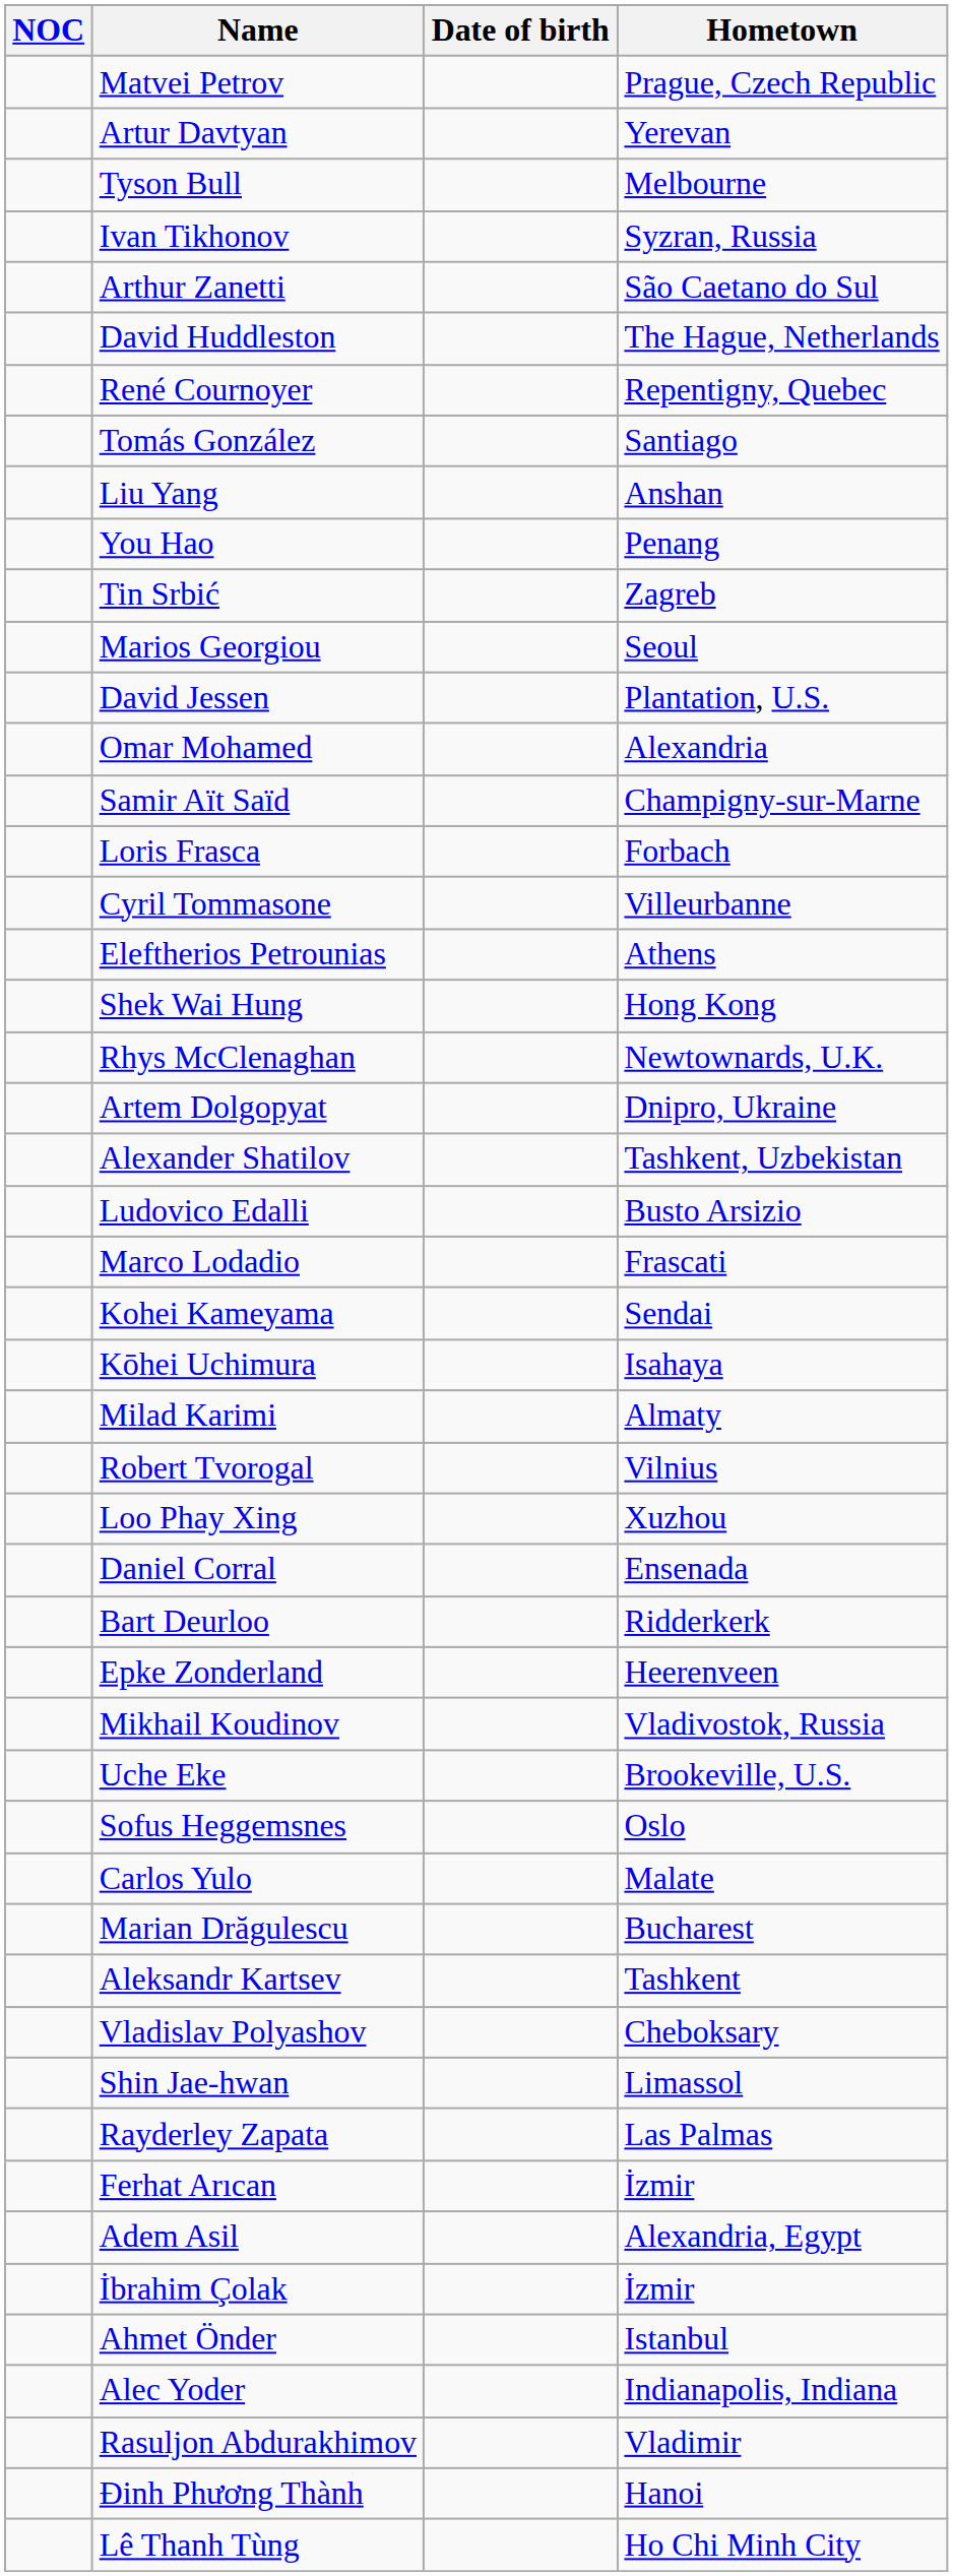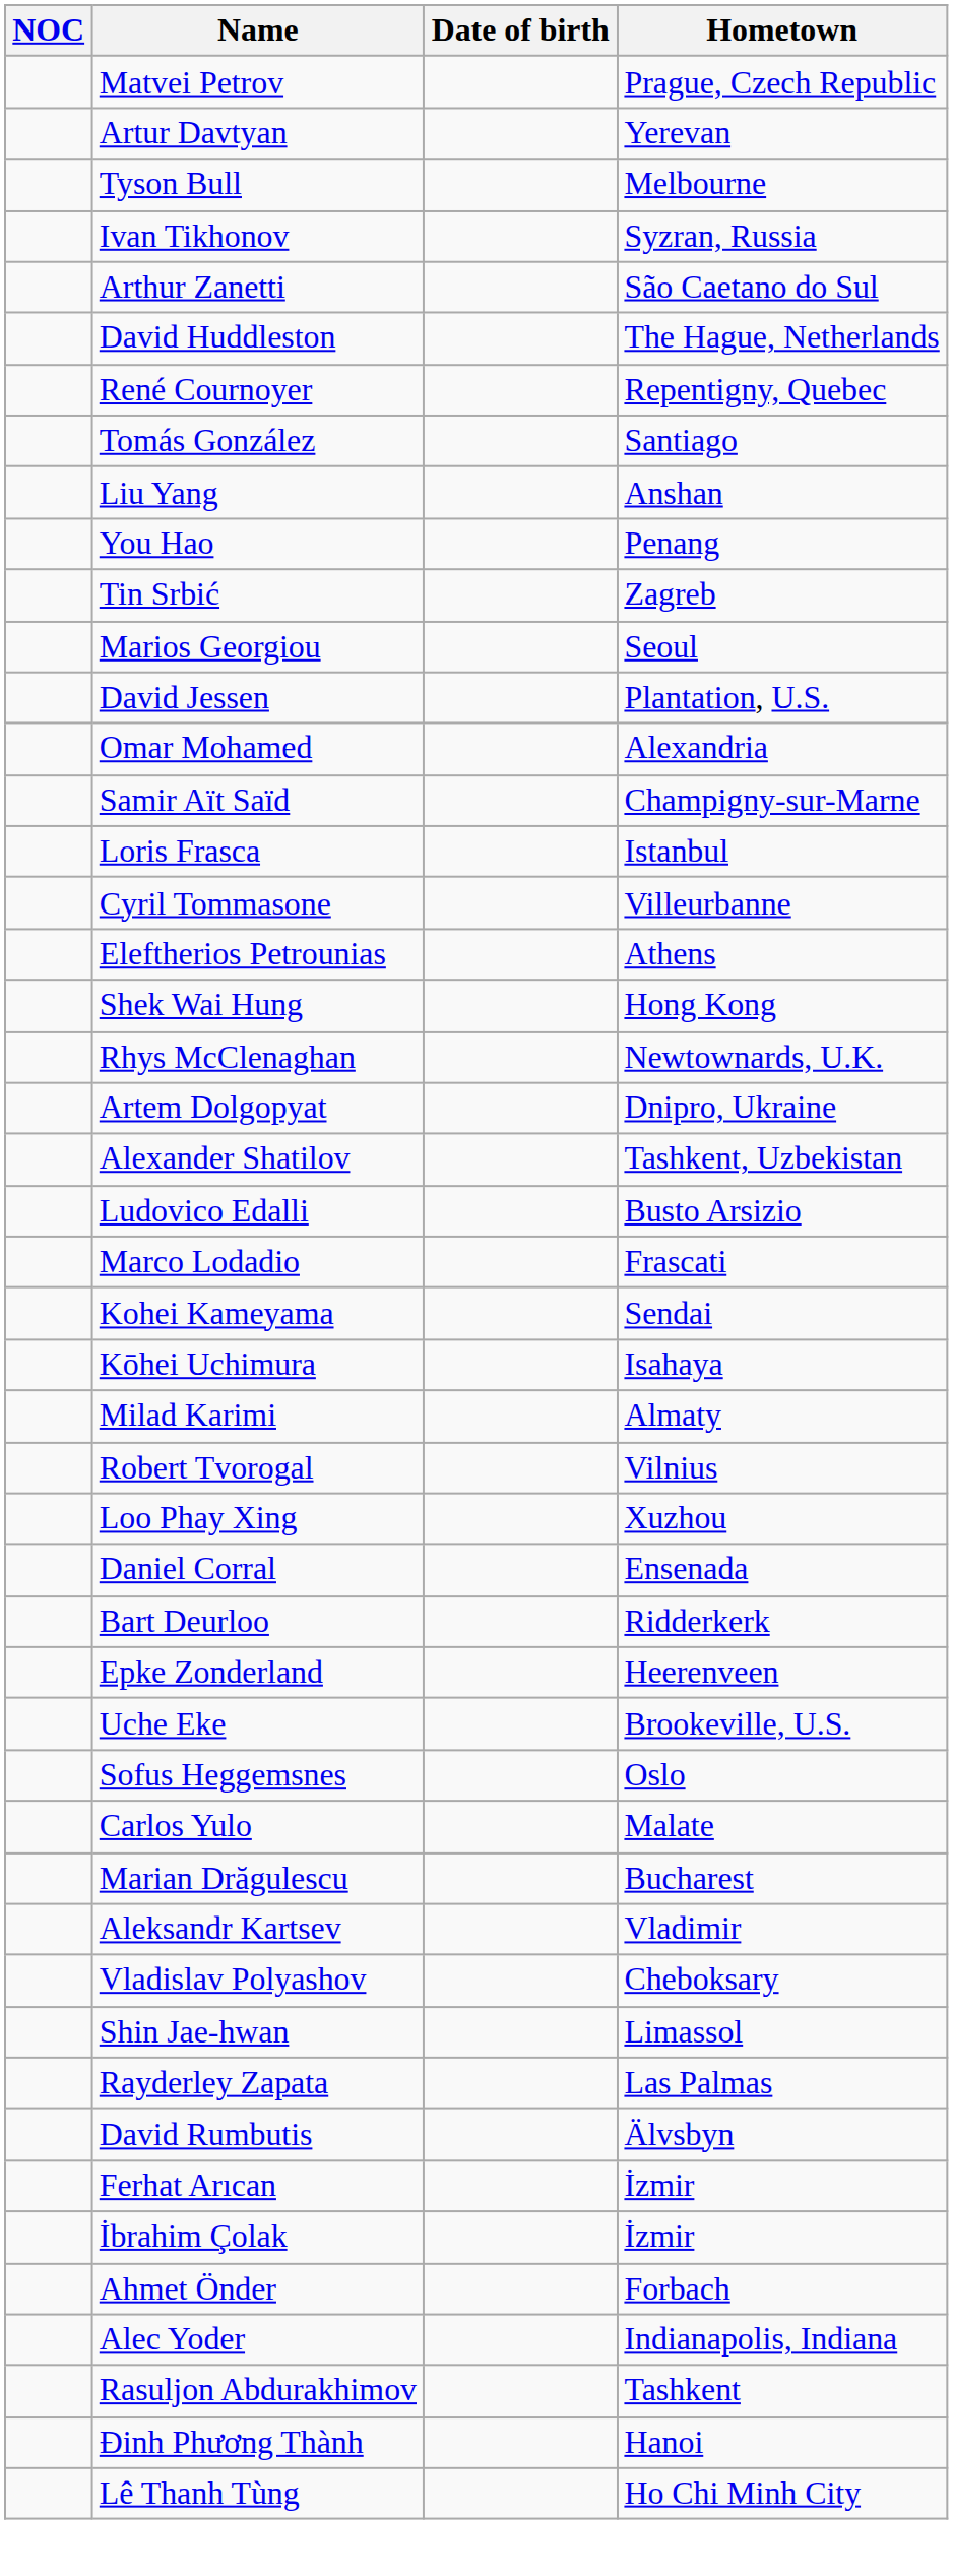Loris Frasca | Hometown: Forbach -> Istanbul
- row: Mikhail Koudinov | Vladivostok, Russia
Aleksandr Kartsev | Hometown: Tashkent -> Vladimir
+ row: David Rumbutis | Älvsbyn
- row: Adem Asil | Alexandria, Egypt
Ahmet Önder | Hometown: Istanbul -> Forbach
Rasuljon Abdurakhimov | Hometown: Vladimir -> Tashkent
